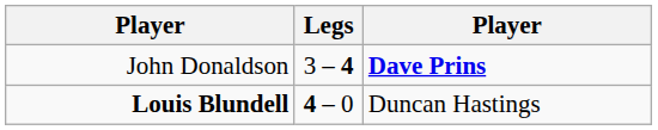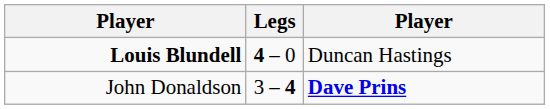rows swapped: John Donaldson <-> Louis Blundell
